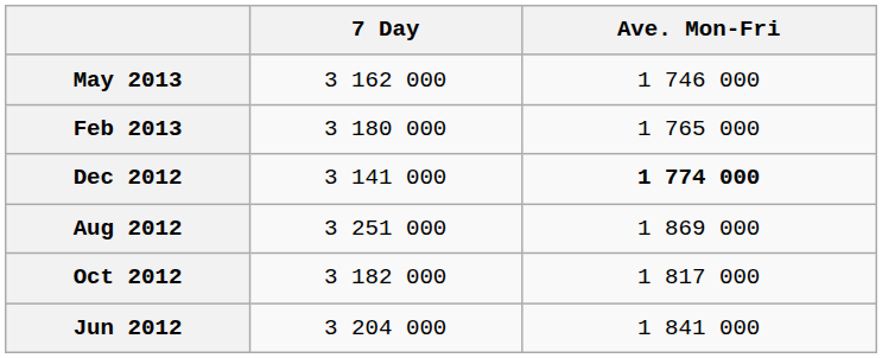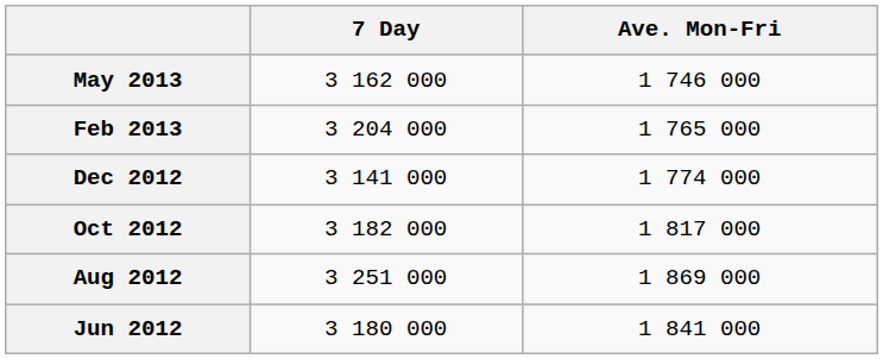Feb 2013 | 7 Day: 3 180 000 -> 3 204 000
Dec 2012 | Ave. Mon-Fri: bold -> normal
rows swapped: Oct 2012 <-> Aug 2012
Jun 2012 | 7 Day: 3 204 000 -> 3 180 000
